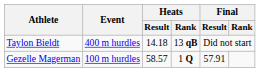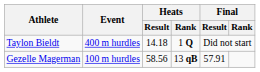Taylon Bieldt | Heats / Rank: 13 qB -> 1 Q
Gezelle Magerman | Heats / Result: 58.57 -> 58.56
Gezelle Magerman | Heats / Rank: 1 Q -> 13 qB
